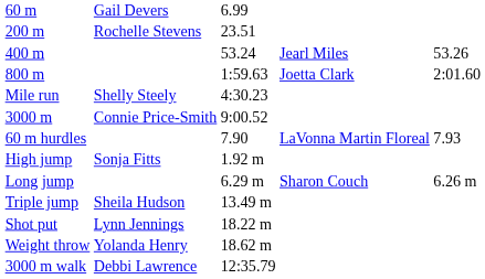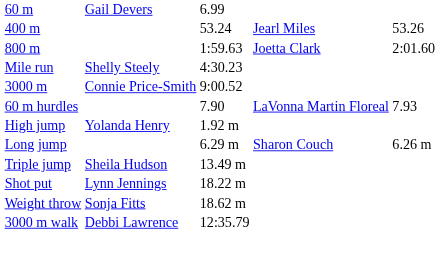- row: 200 m | Rochelle Stevens | 23.51
High jump | column 2: Sonja Fitts -> Yolanda Henry
Weight throw | column 2: Yolanda Henry -> Sonja Fitts
